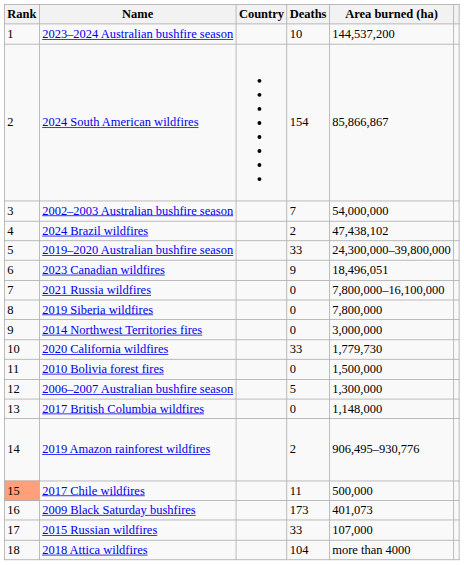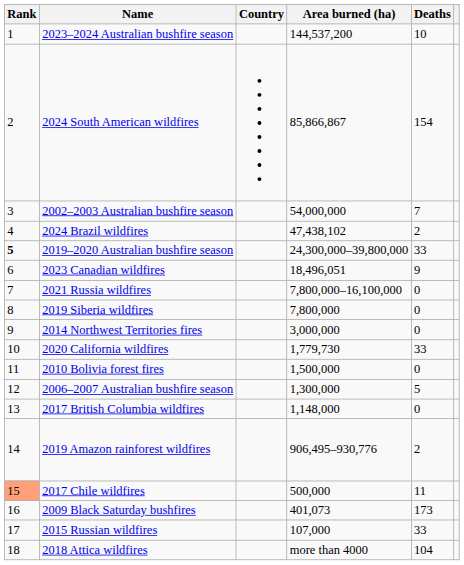columns swapped: Area burned (ha) <-> Deaths
2019–2020 Australian bushfire season | Rank: normal -> bold
